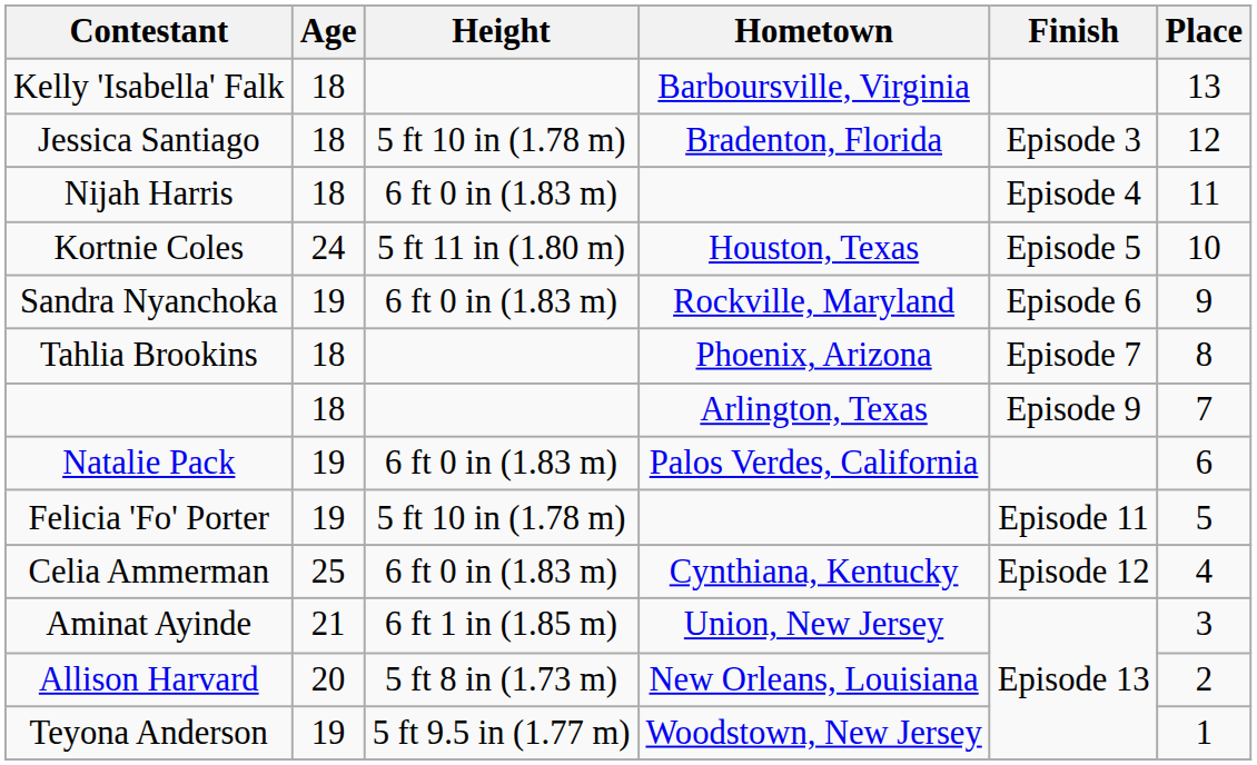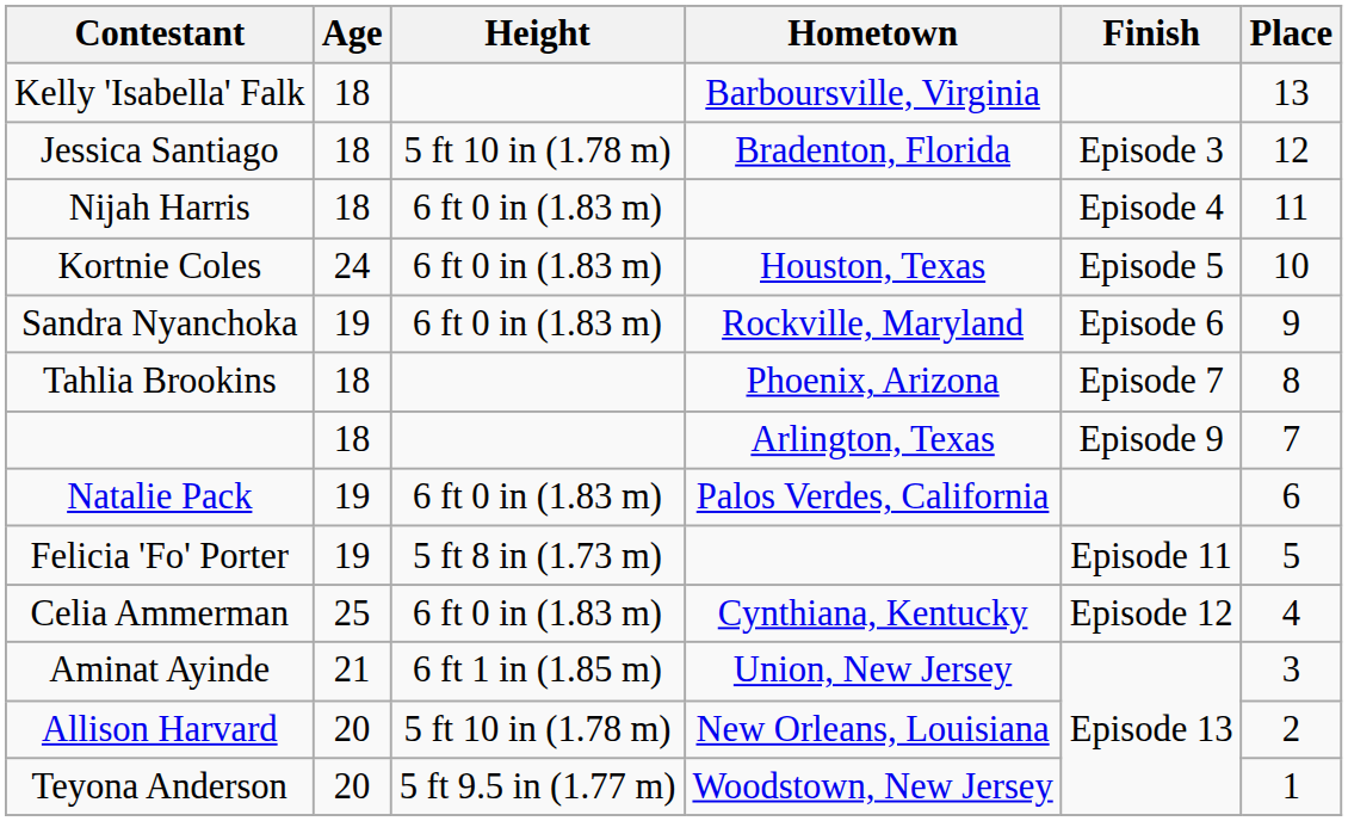Kortnie Coles | Height: 5 ft 11 in (1.80 m) -> 6 ft 0 in (1.83 m)
Felicia 'Fo' Porter | Height: 5 ft 10 in (1.78 m) -> 5 ft 8 in (1.73 m)
Allison Harvard | Height: 5 ft 8 in (1.73 m) -> 5 ft 10 in (1.78 m)
Teyona Anderson | Age: 19 -> 20
